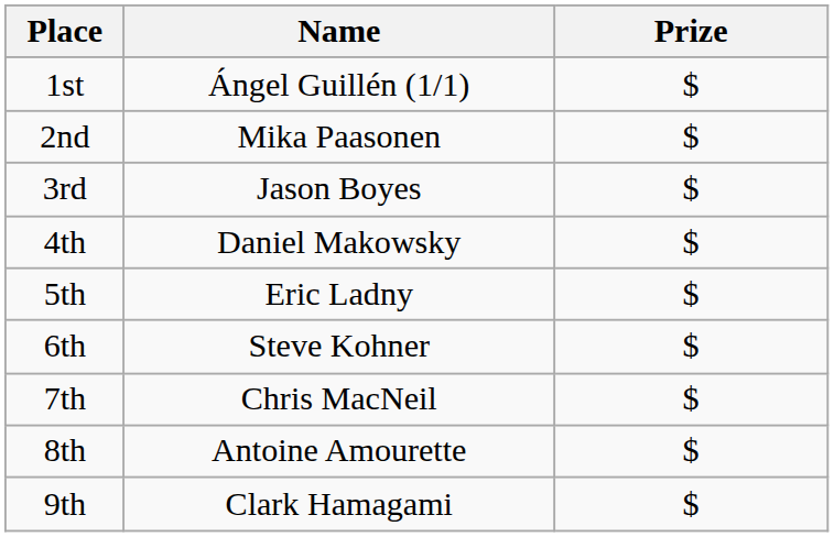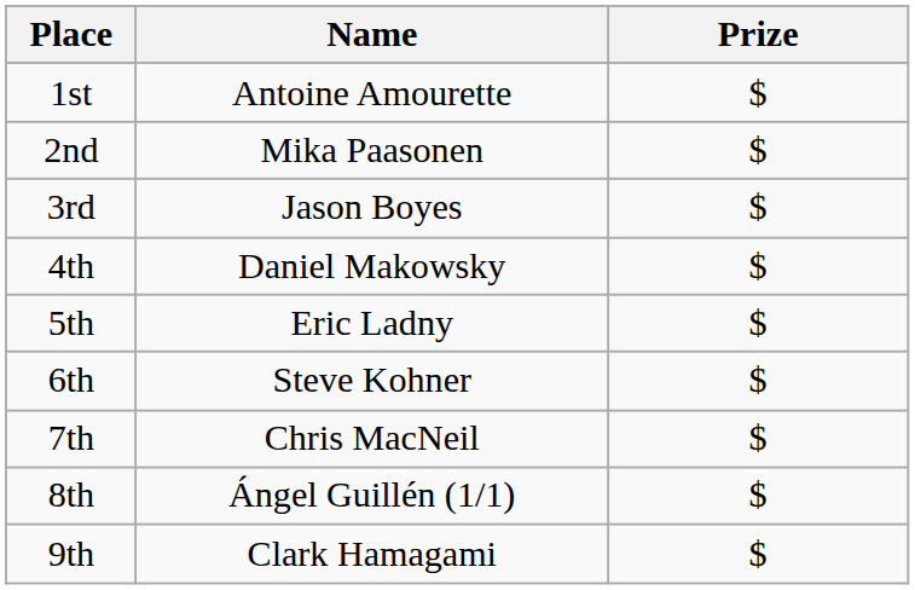1st | Name: Ángel Guillén (1/1) -> Antoine Amourette
8th | Name: Antoine Amourette -> Ángel Guillén (1/1)
